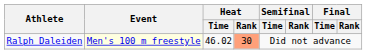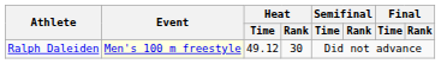Ralph Daleiden | Heat / Time: 46.02 -> 49.12
Ralph Daleiden | Heat / Rank: lightsalmon background -> no background
